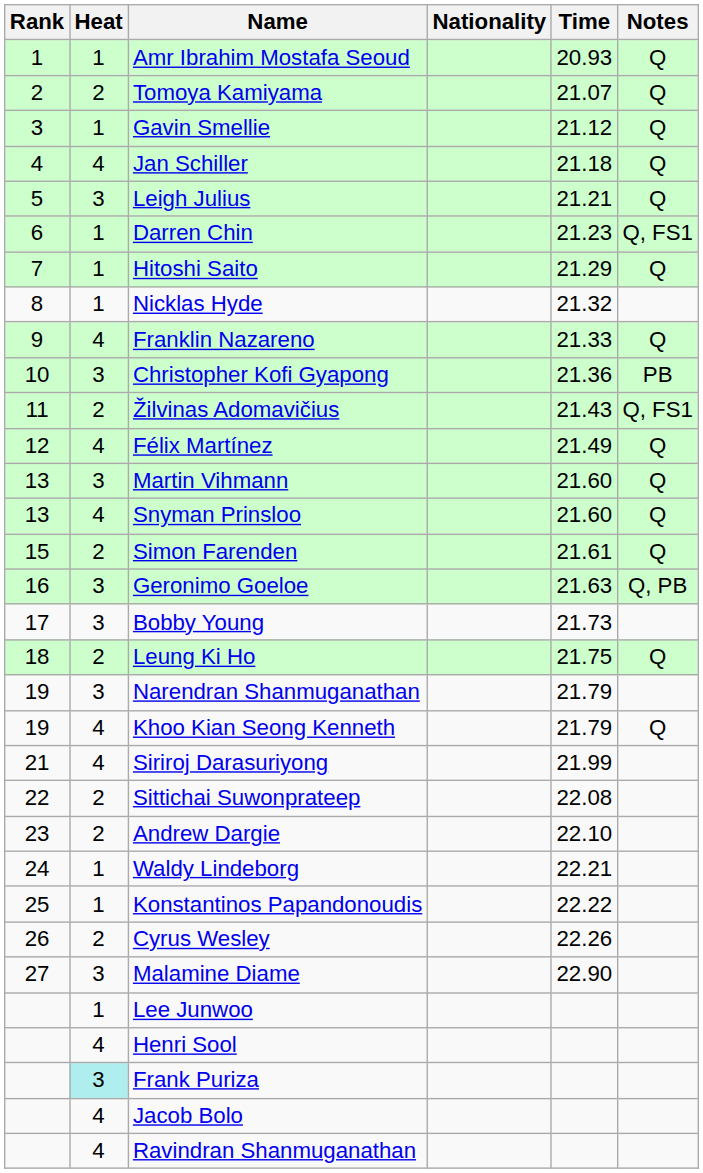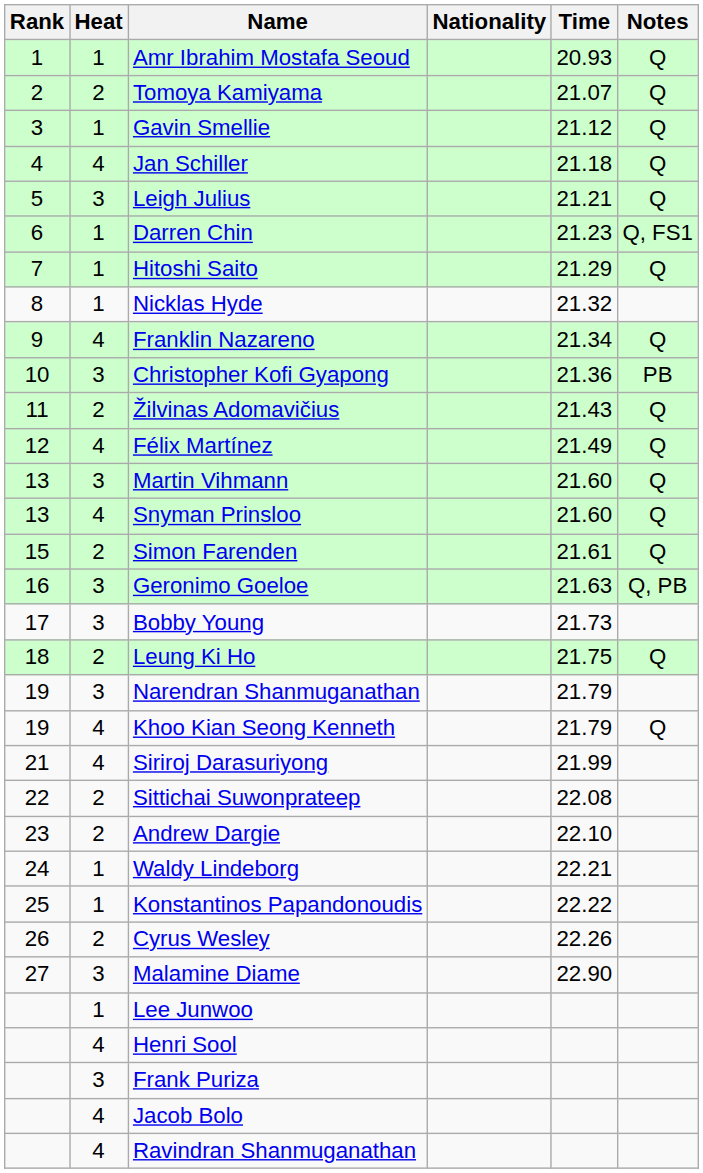Franklin Nazareno | Time: 21.33 -> 21.34
Žilvinas Adomavičius | Notes: Q, FS1 -> Q
Frank Puriza | Heat: paleturquoise background -> no background
